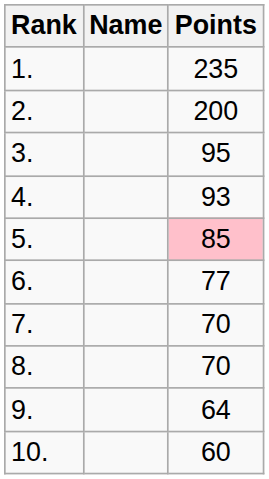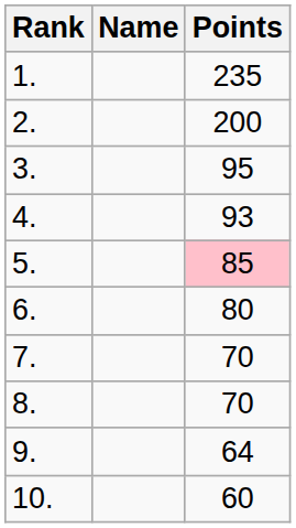6. | Points: 77 -> 80
